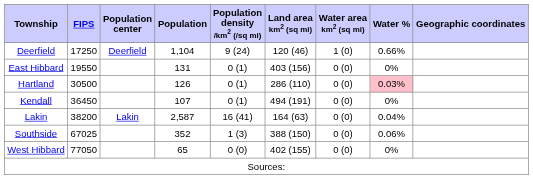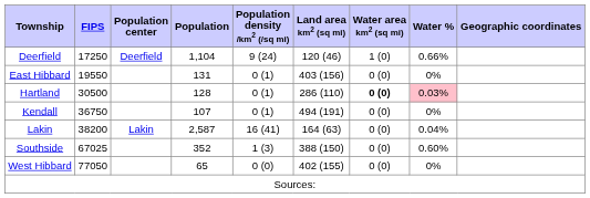Hartland | Population: 126 -> 128
Hartland | Water area km2 (sq mi): normal -> bold
Kendall | FIPS: 36450 -> 36750
Southside | Water %: 0.06% -> 0.60%
